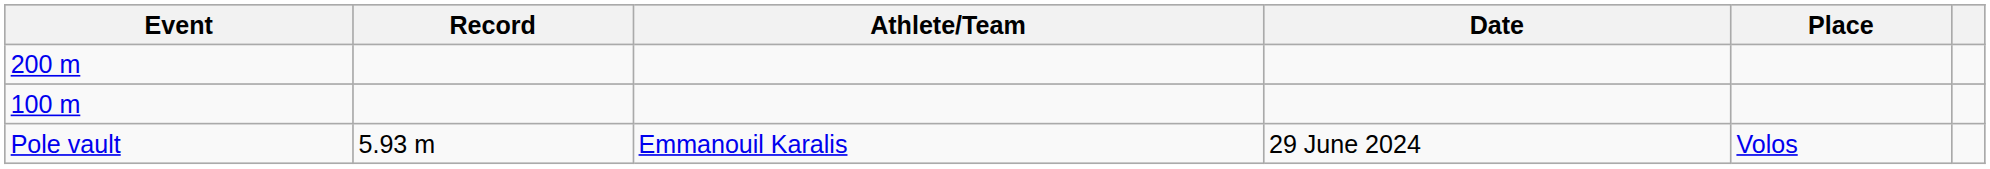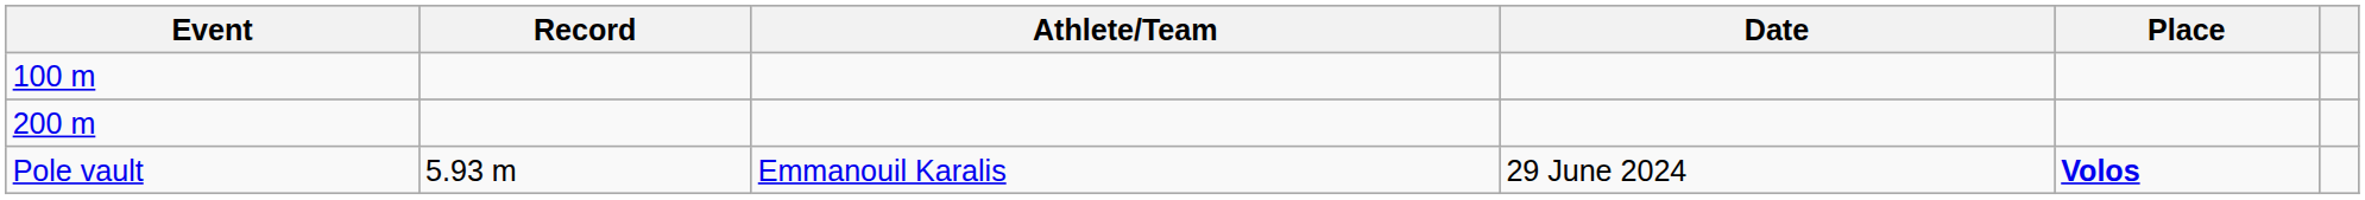rows swapped: 100 m <-> 200 m
Pole vault | Place: normal -> bold
